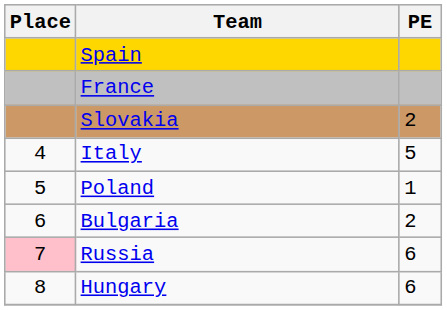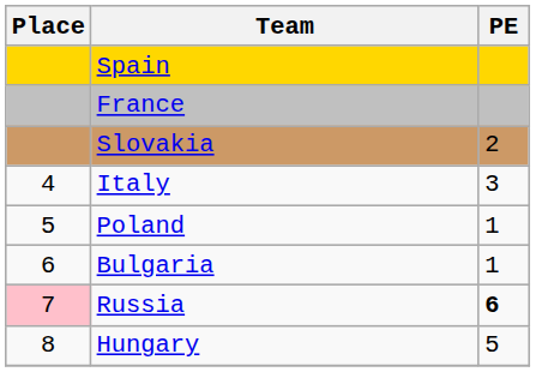Italy | PE: 5 -> 3
Bulgaria | PE: 2 -> 1
Russia | PE: normal -> bold
Hungary | PE: 6 -> 5
